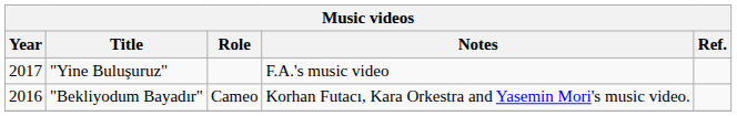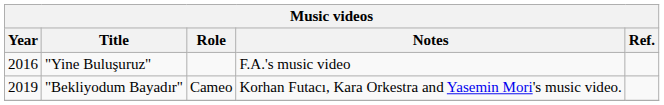"Yine Buluşuruz" | Year: 2017 -> 2016
"Bekliyodum Bayadır" | Year: 2016 -> 2019
